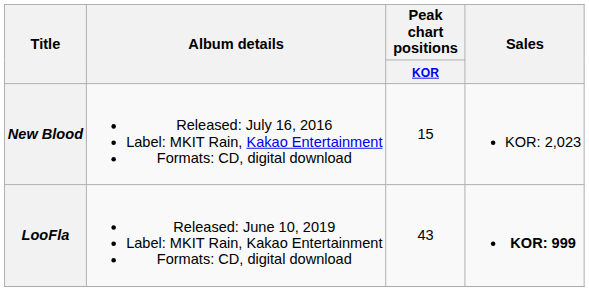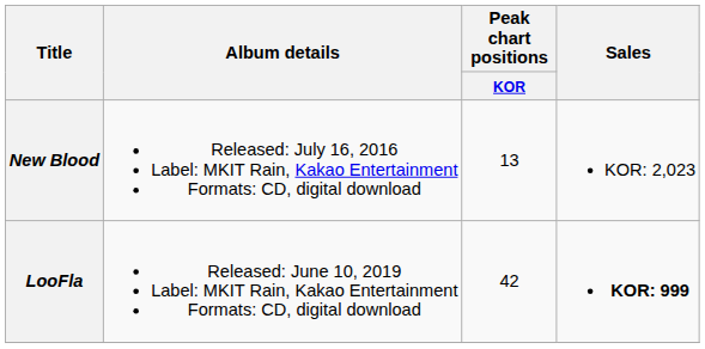New Blood | Peak chart positions / KOR: 15 -> 13
LooFla | Peak chart positions / KOR: 43 -> 42
